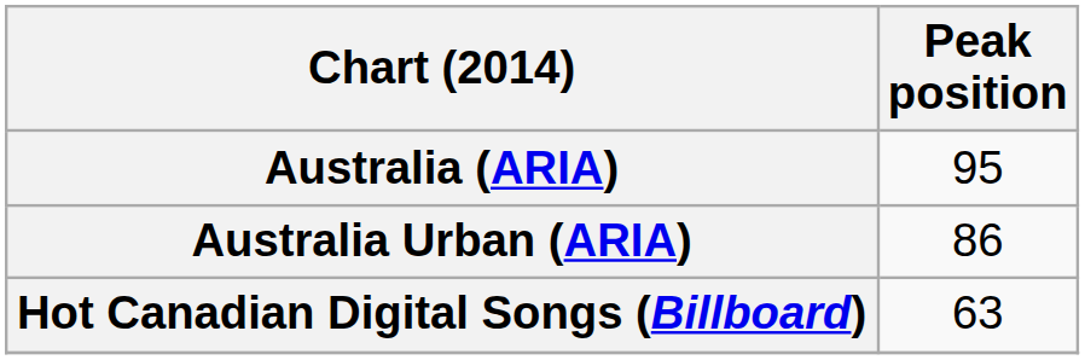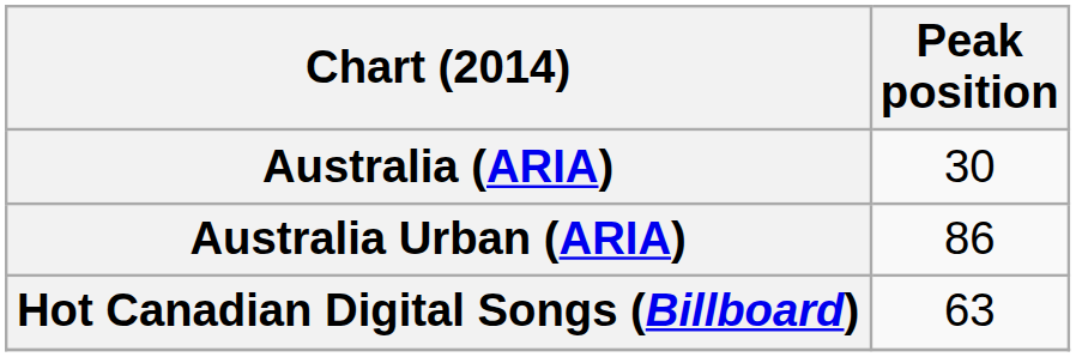Australia (ARIA) | Peak position: 95 -> 30
